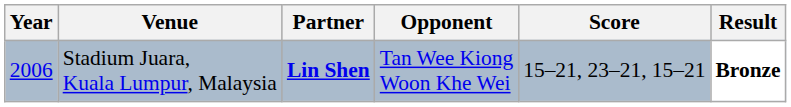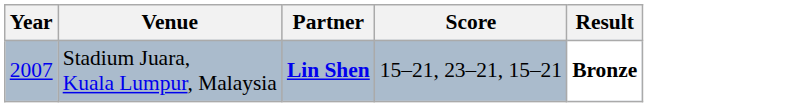- column: Opponent | Tan Wee Kiong Woon Khe Wei
Stadium Juara, Kuala Lumpur, Malaysia | Year: 2006 -> 2007
